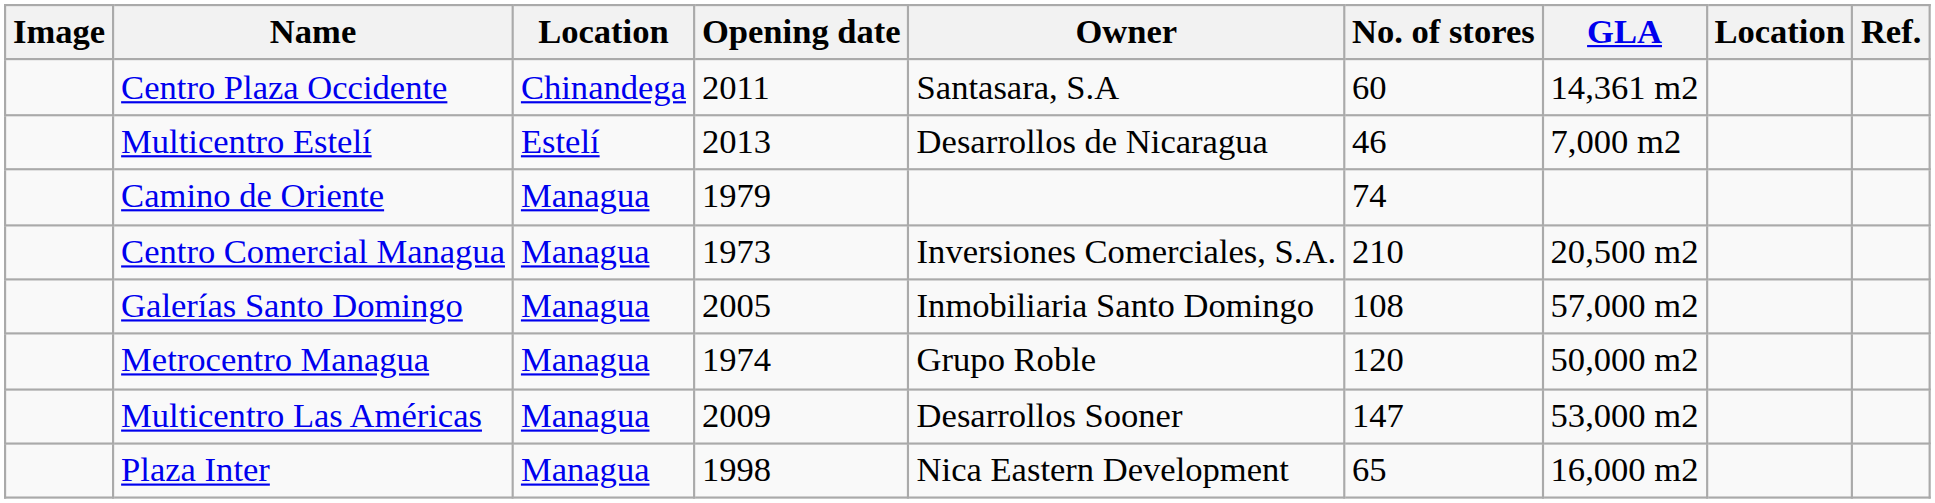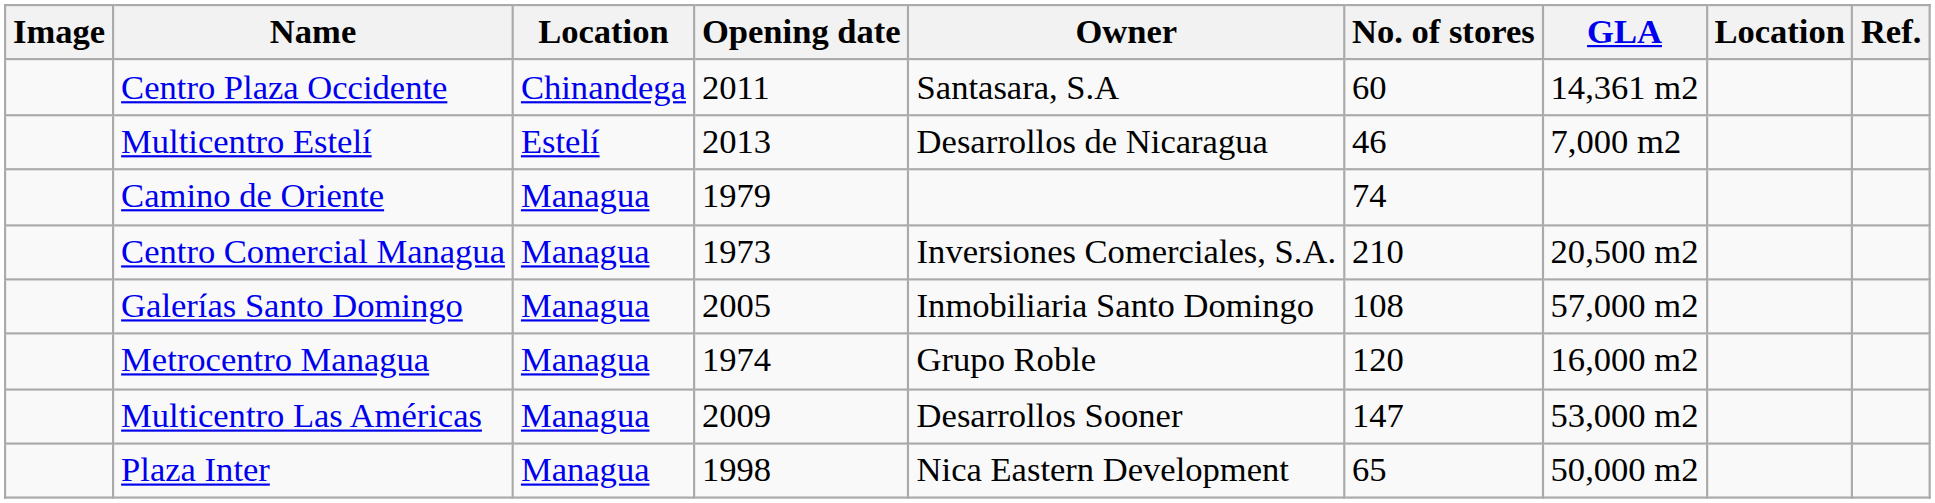Metrocentro Managua | GLA: 50,000 m2 -> 16,000 m2
Plaza Inter | GLA: 16,000 m2 -> 50,000 m2
